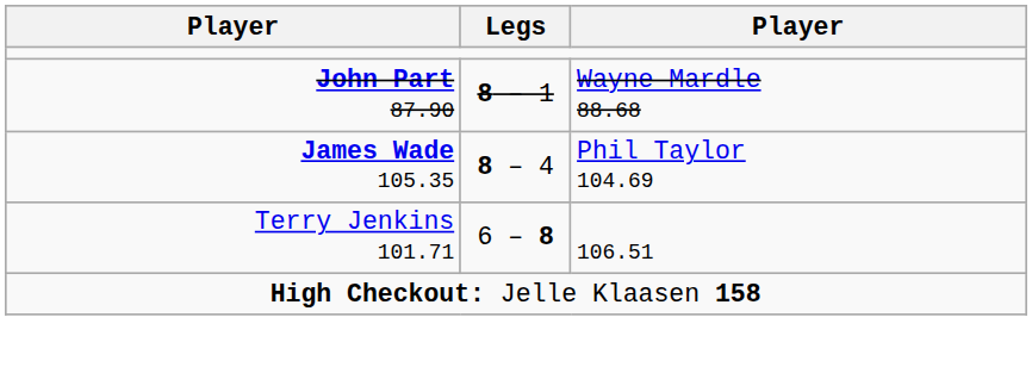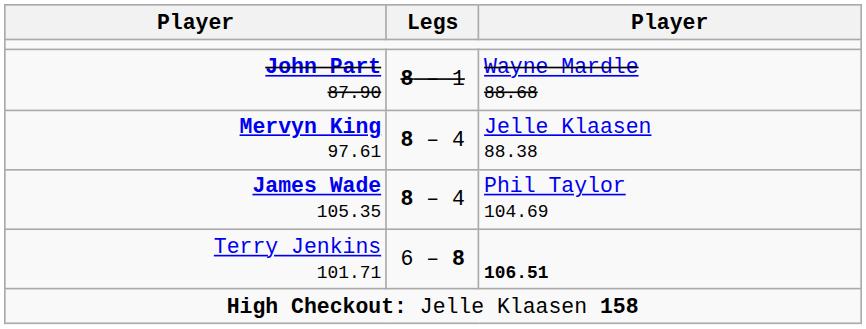+ row: Mervyn King 97.61 | 8 – 4 | Jelle Klaasen 88.38
Terry Jenkins 101.71 | column 3: normal -> bold
